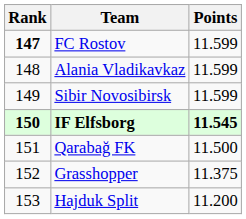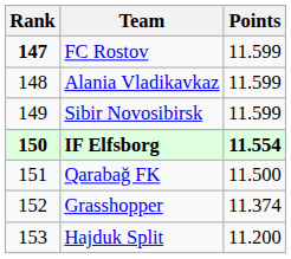IF Elfsborg | Points: 11.545 -> 11.554
Grasshopper | Points: 11.375 -> 11.374
